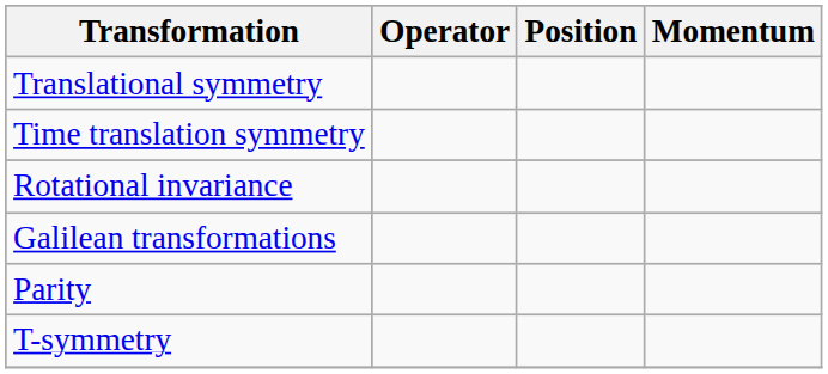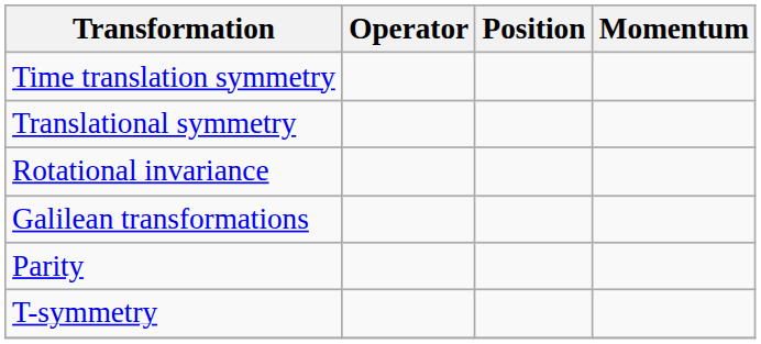rows swapped: Translational symmetry <-> Time translation symmetry
